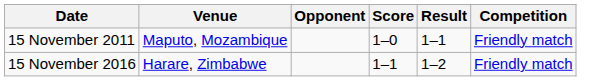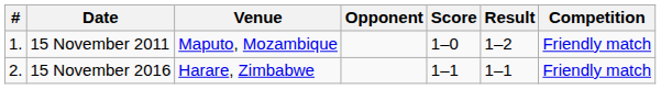+ column: # | 1. | 2.
15 November 2011 | Result: 1–1 -> 1–2
15 November 2016 | Result: 1–2 -> 1–1
